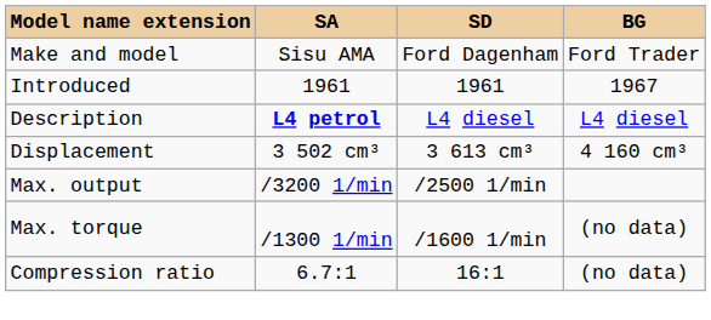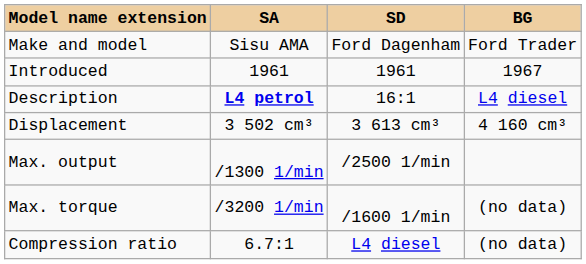Description | SD: L4 diesel -> 16:1
Max. output | SA: /3200 1/min -> /1300 1/min
Max. torque | SA: /1300 1/min -> /3200 1/min
Compression ratio | SD: 16:1 -> L4 diesel
